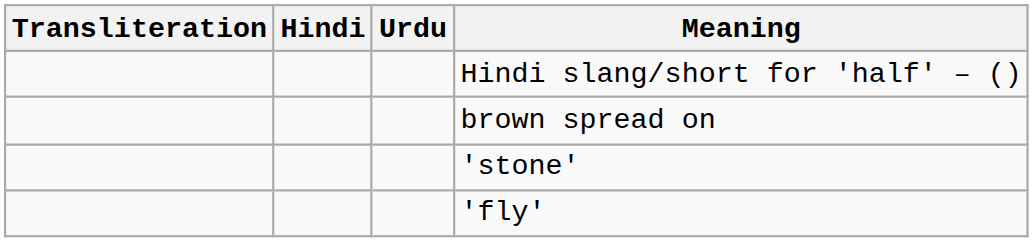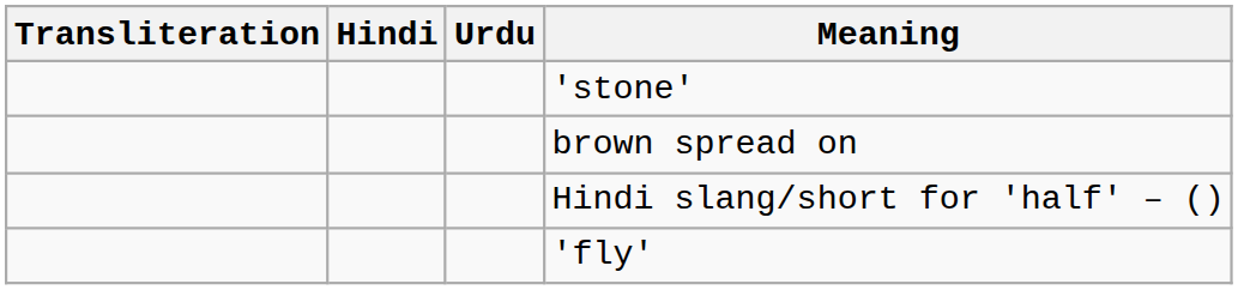rows swapped: 'stone' <-> Hindi slang/short for 'half' – ()
